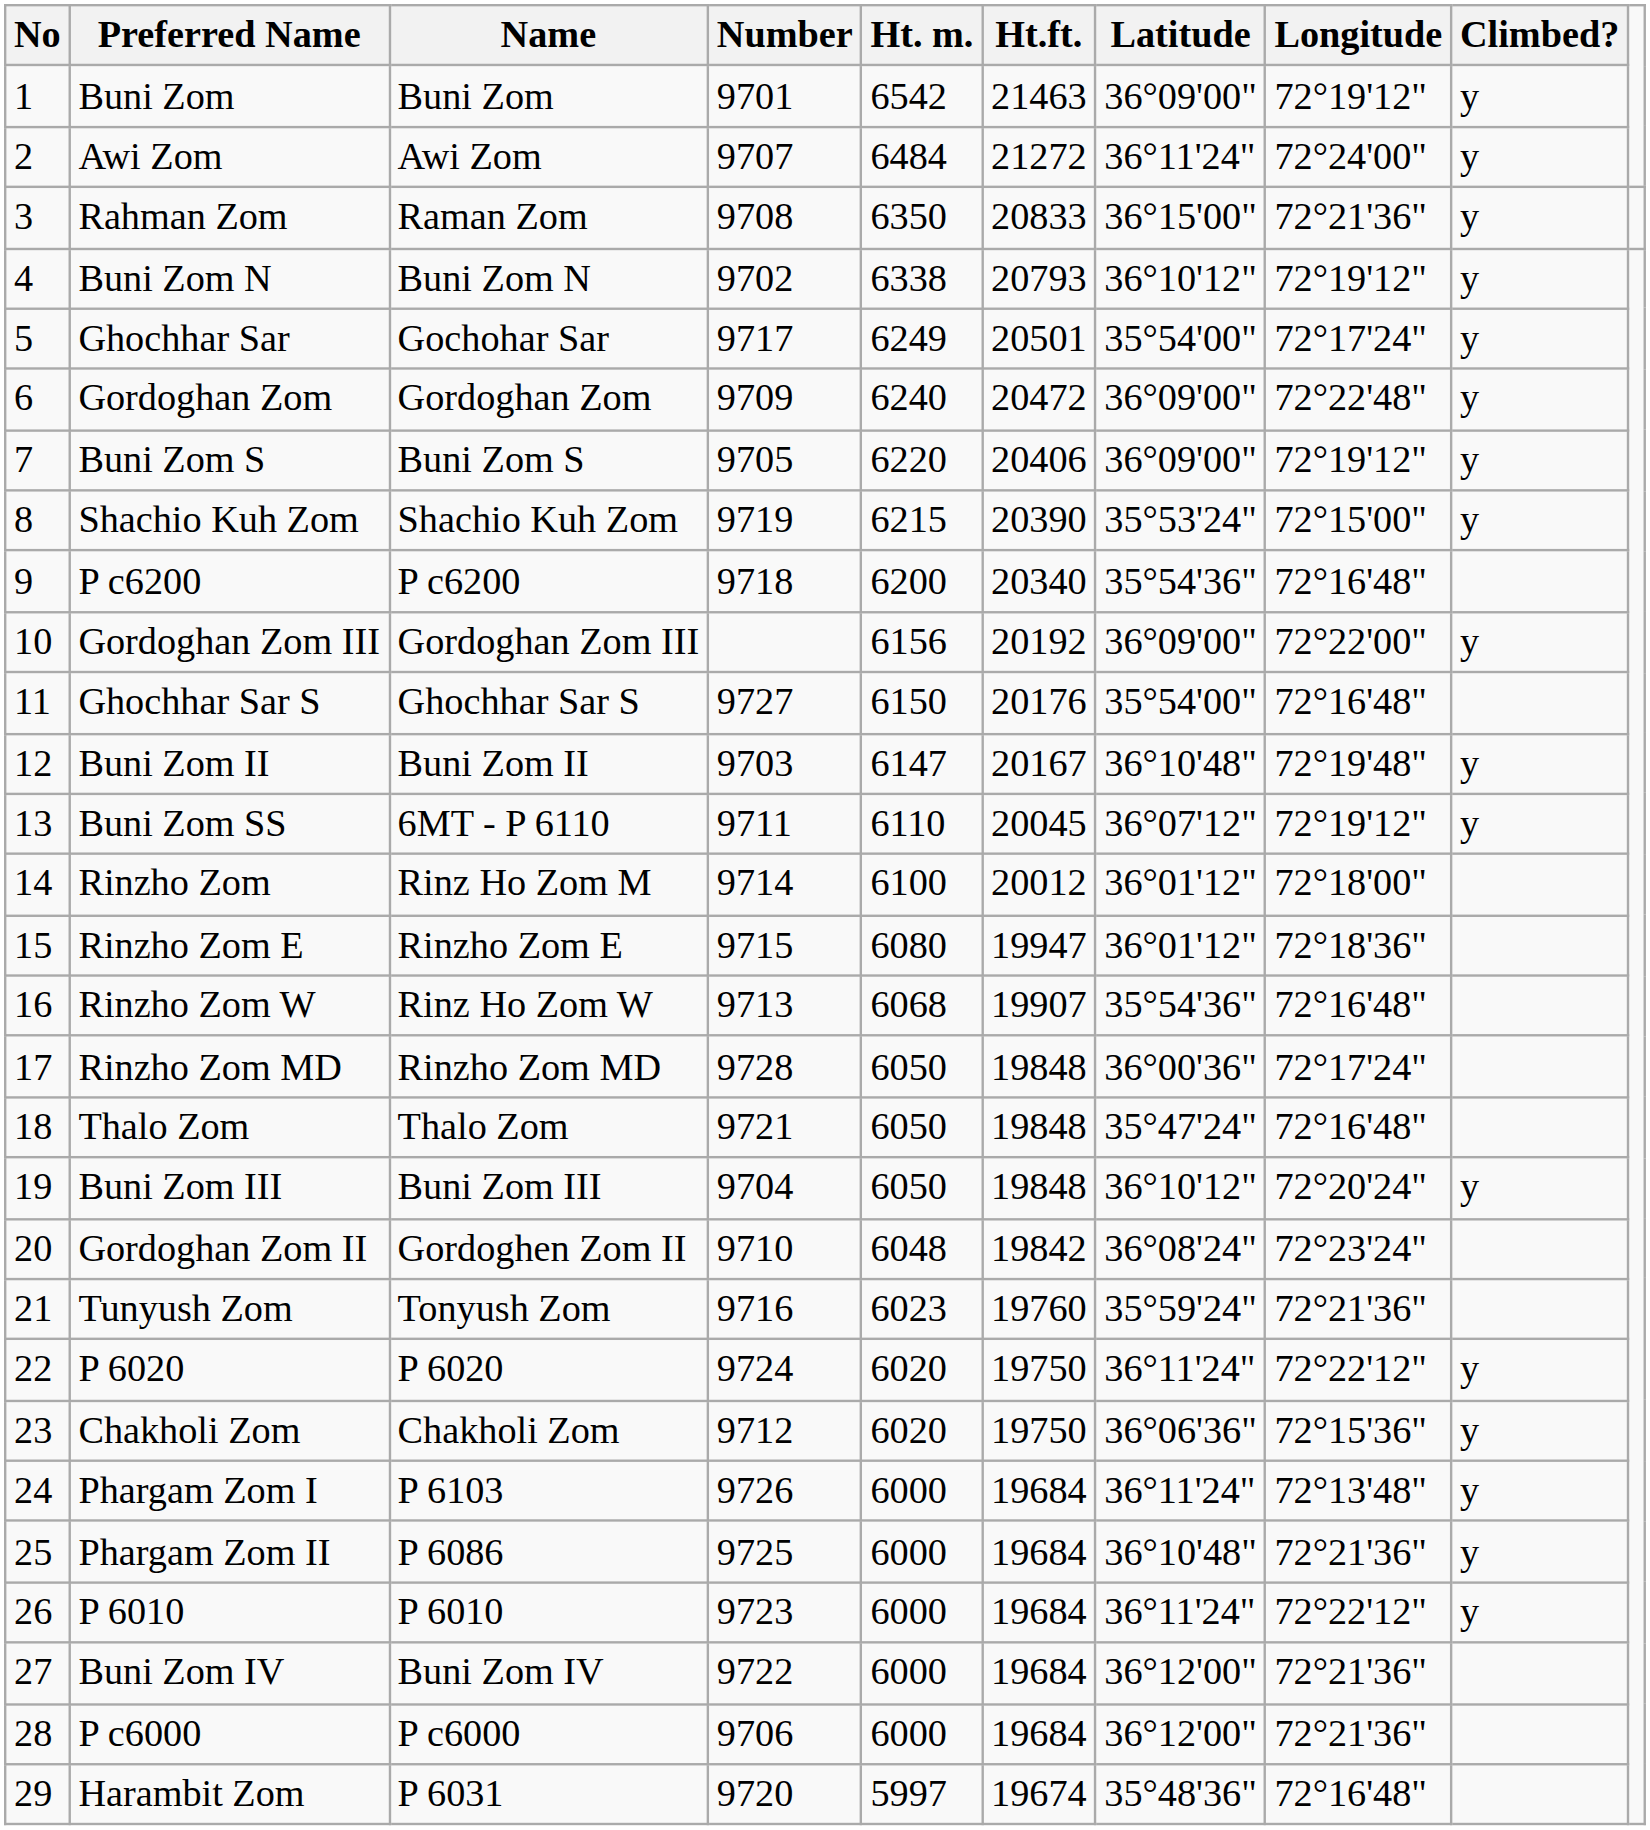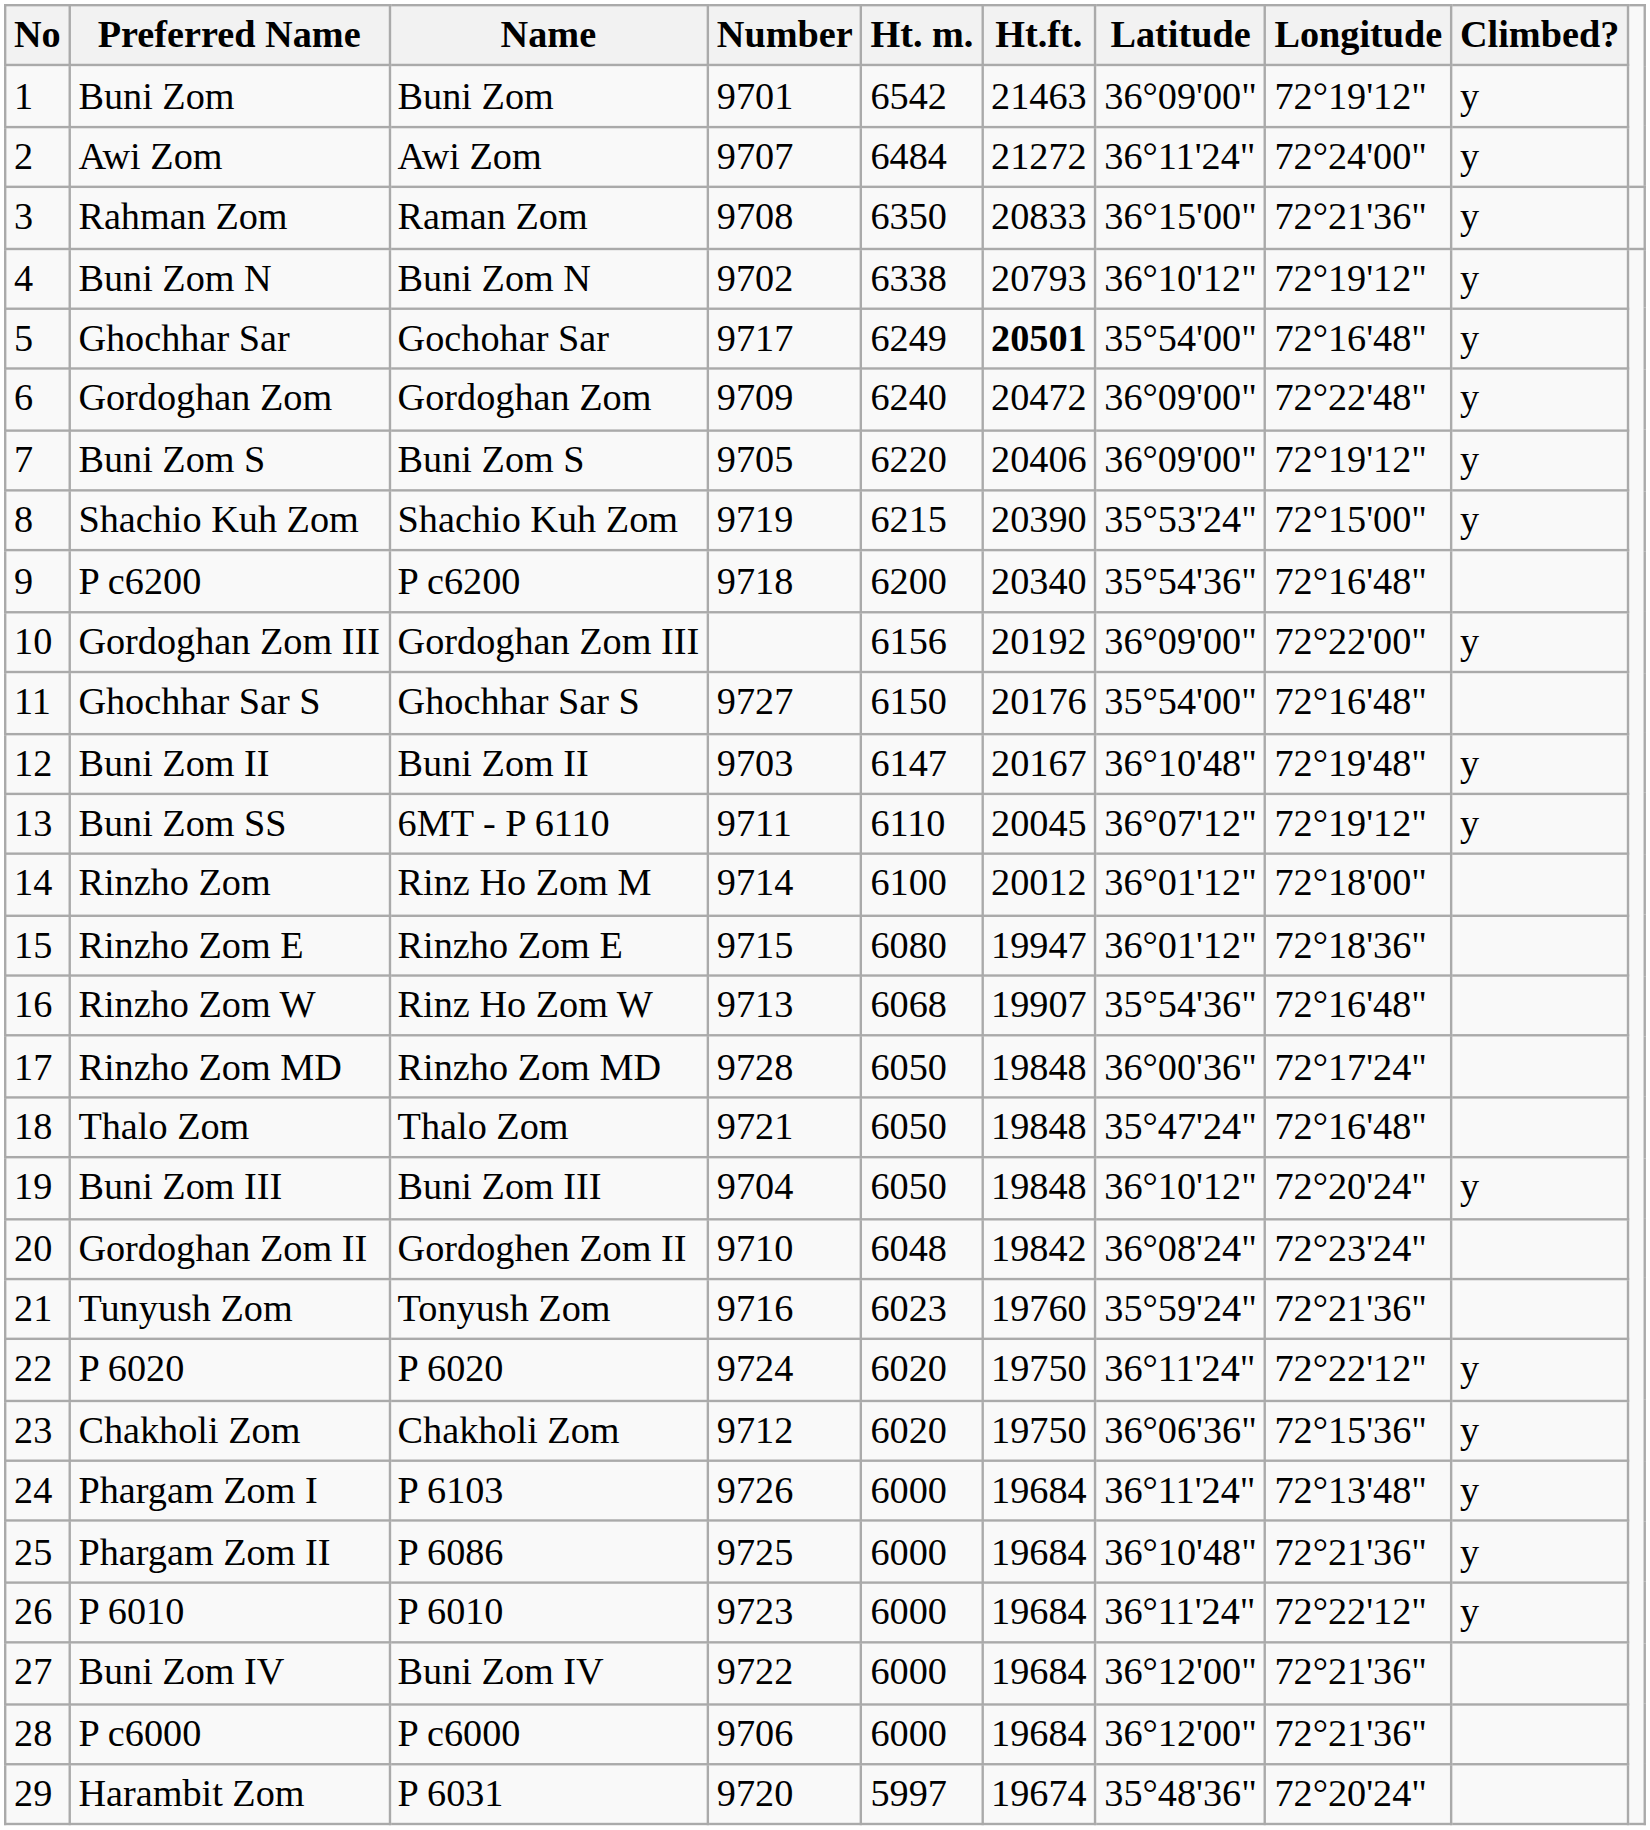Ghochhar Sar | Ht.ft.: normal -> bold
Ghochhar Sar | Longitude: 72°17'24" -> 72°16'48"
Harambit Zom | Longitude: 72°16'48" -> 72°20'24"
